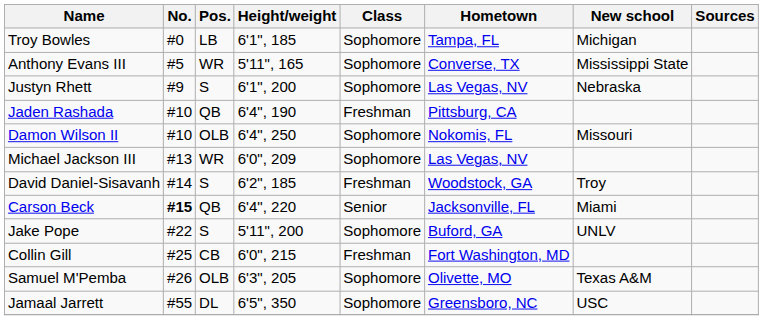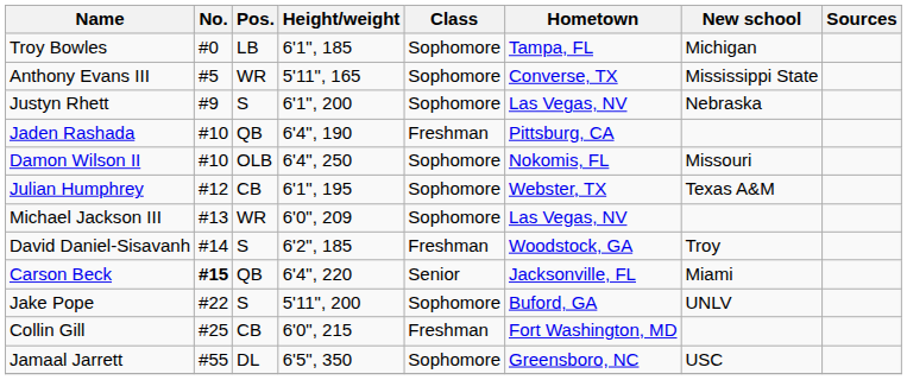+ row: Julian Humphrey | #12 | CB | 6'1", 195 | Sophomore | Webster, TX | Texas A&M
- row: Samuel M'Pemba | #26 | OLB | 6'3", 205 | Sophomore | Olivette, MO | Texas A&M
